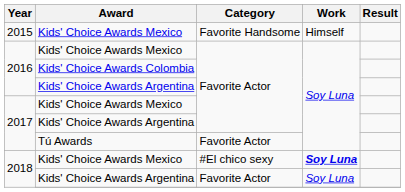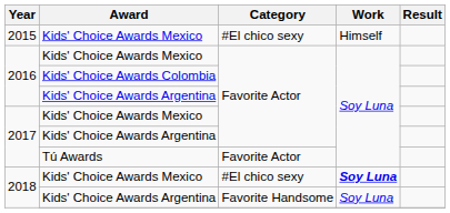2015 | Category: Favorite Handsome -> #El chico sexy
2018 / Kids' Choice Awards Argentina | Category: Favorite Actor -> Favorite Handsome
